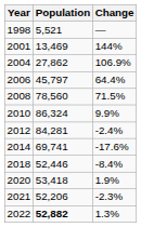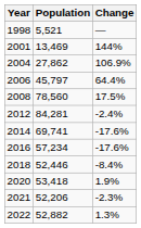2008 | Change: 71.5% -> 17.5%
- row: 2010 | 86,324 | 9.9%
+ row: 2016 | 57,234 | -17.6%
2022 | Population: bold -> normal
